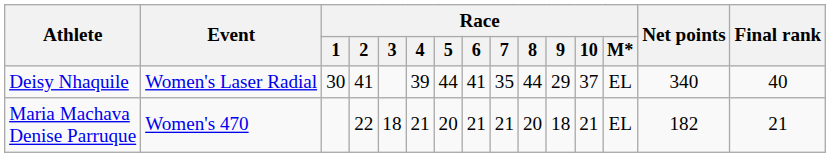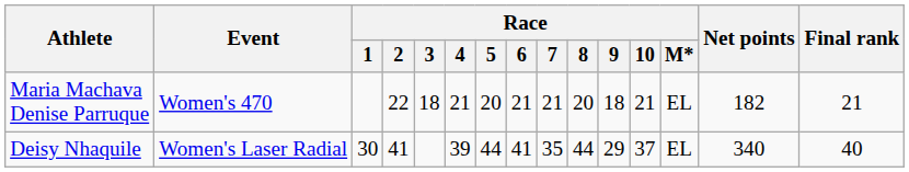rows swapped: Deisy Nhaquile <-> Maria Machava Denise Parruque
